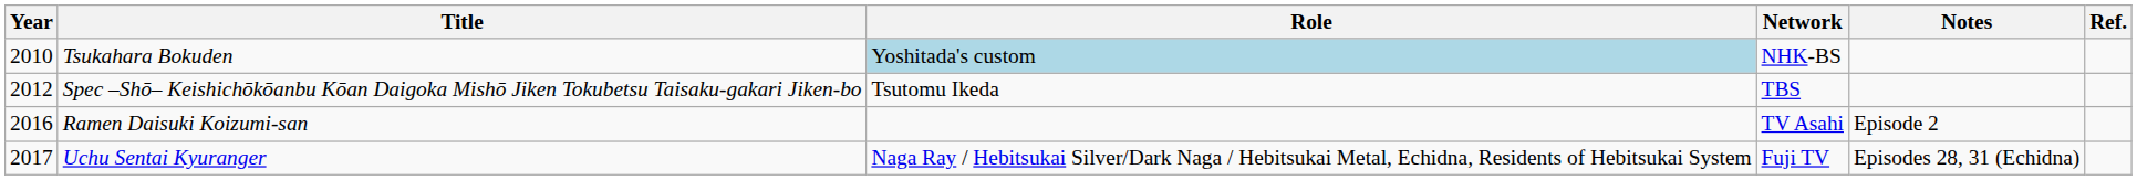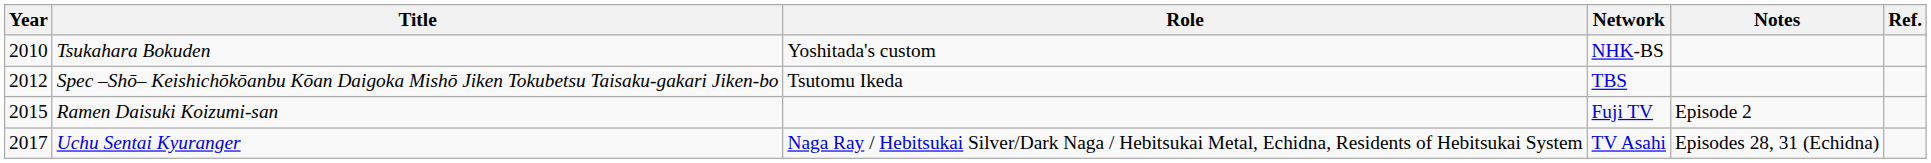Tsukahara Bokuden | Role: lightblue background -> no background
Ramen Daisuki Koizumi-san | Year: 2016 -> 2015
Ramen Daisuki Koizumi-san | Network: TV Asahi -> Fuji TV
Uchu Sentai Kyuranger | Network: Fuji TV -> TV Asahi
